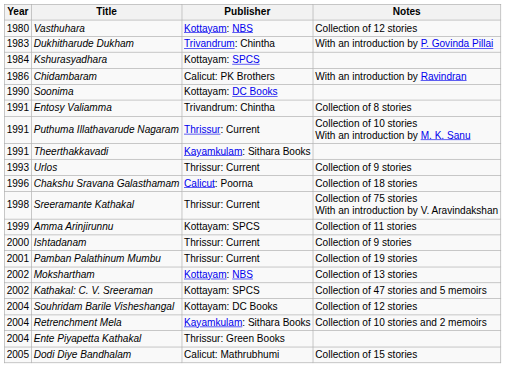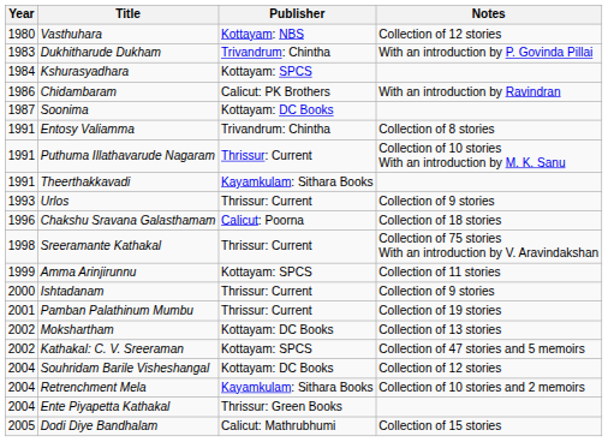Soonima | Year: 1990 -> 1987
Mokshartham | Publisher: Kottayam: NBS -> Kottayam: DC Books
